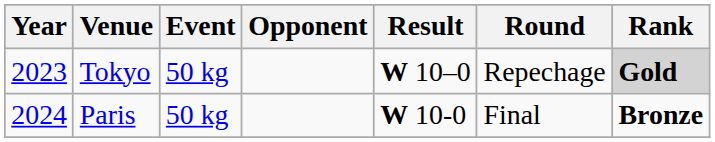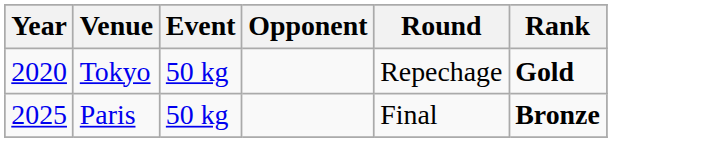- column: Result | W 10–0 | W 10-0
Tokyo | Year: 2023 -> 2020
Tokyo | Rank: lightgrey background -> no background
Paris | Year: 2024 -> 2025
